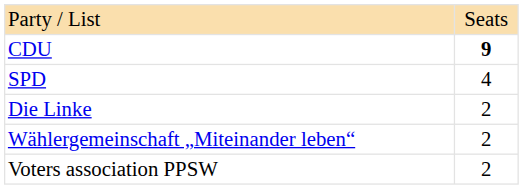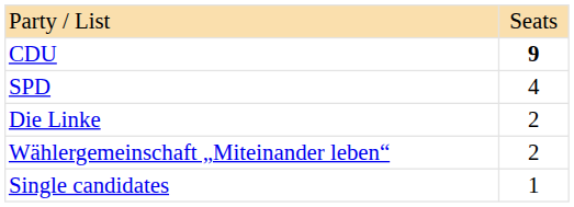- row: Voters association PPSW | 2
+ row: Single candidates | 1
